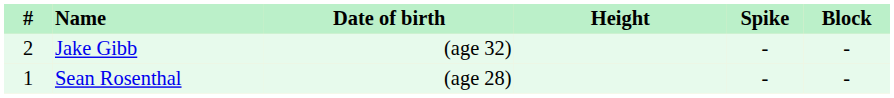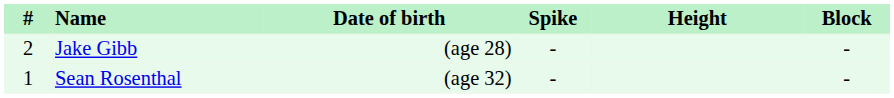columns swapped: Height <-> Spike
Jake Gibb | Date of birth: (age 32) -> (age 28)
Sean Rosenthal | Date of birth: (age 28) -> (age 32)
